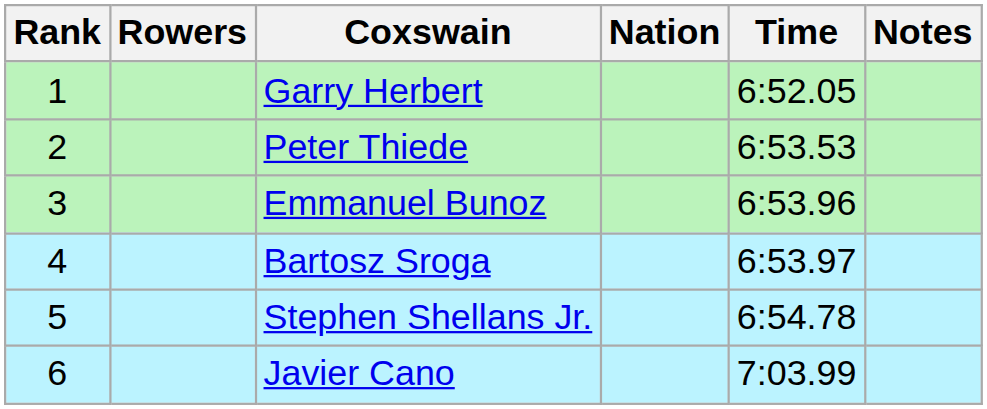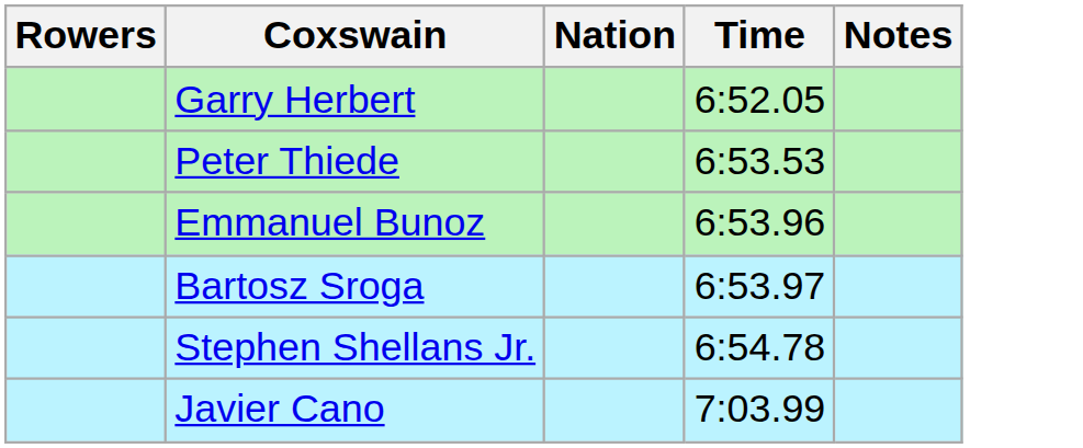- column: Rank | 1 | 2 | 3 | 4 | 5 | 6
